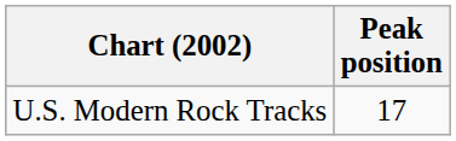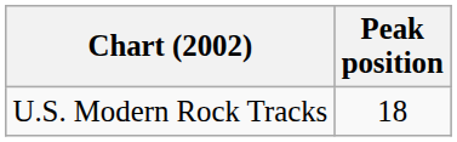U.S. Modern Rock Tracks | Peak position: 17 -> 18
